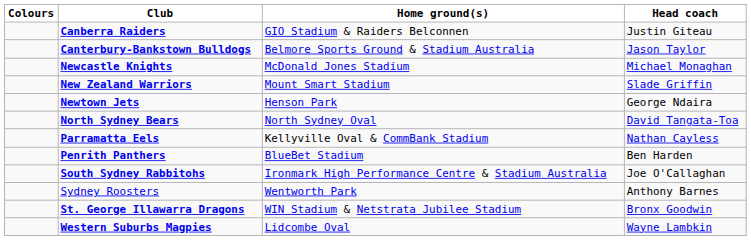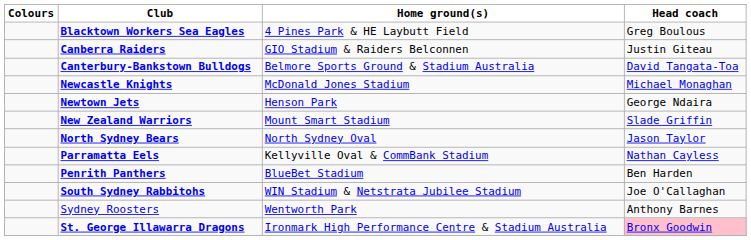+ row: Blacktown Workers Sea Eagles | 4 Pines Park & HE Laybutt Field | Greg Boulous
Canterbury-Bankstown Bulldogs | Head coach: Jason Taylor -> David Tangata-Toa
rows swapped: Newtown Jets <-> New Zealand Warriors
North Sydney Bears | Head coach: David Tangata-Toa -> Jason Taylor
South Sydney Rabbitohs | Home ground(s): Ironmark High Performance Centre & Stadium Australia -> WIN Stadium & Netstrata Jubilee Stadium
St. George Illawarra Dragons | Home ground(s): WIN Stadium & Netstrata Jubilee Stadium -> Ironmark High Performance Centre & Stadium Australia
St. George Illawarra Dragons | Head coach: no background -> pink background
- row: Western Suburbs Magpies | Lidcombe Oval | Wayne Lambkin
